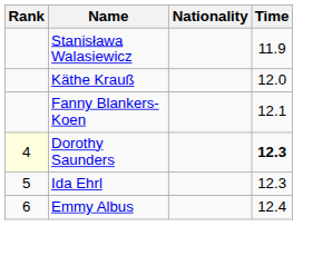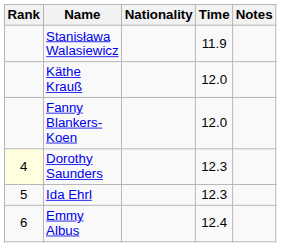+ column: Notes
Fanny Blankers-Koen | Time: 12.1 -> 12.0
Dorothy Saunders | Time: bold -> normal
